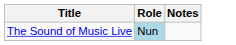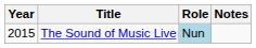+ column: Year | 2015
